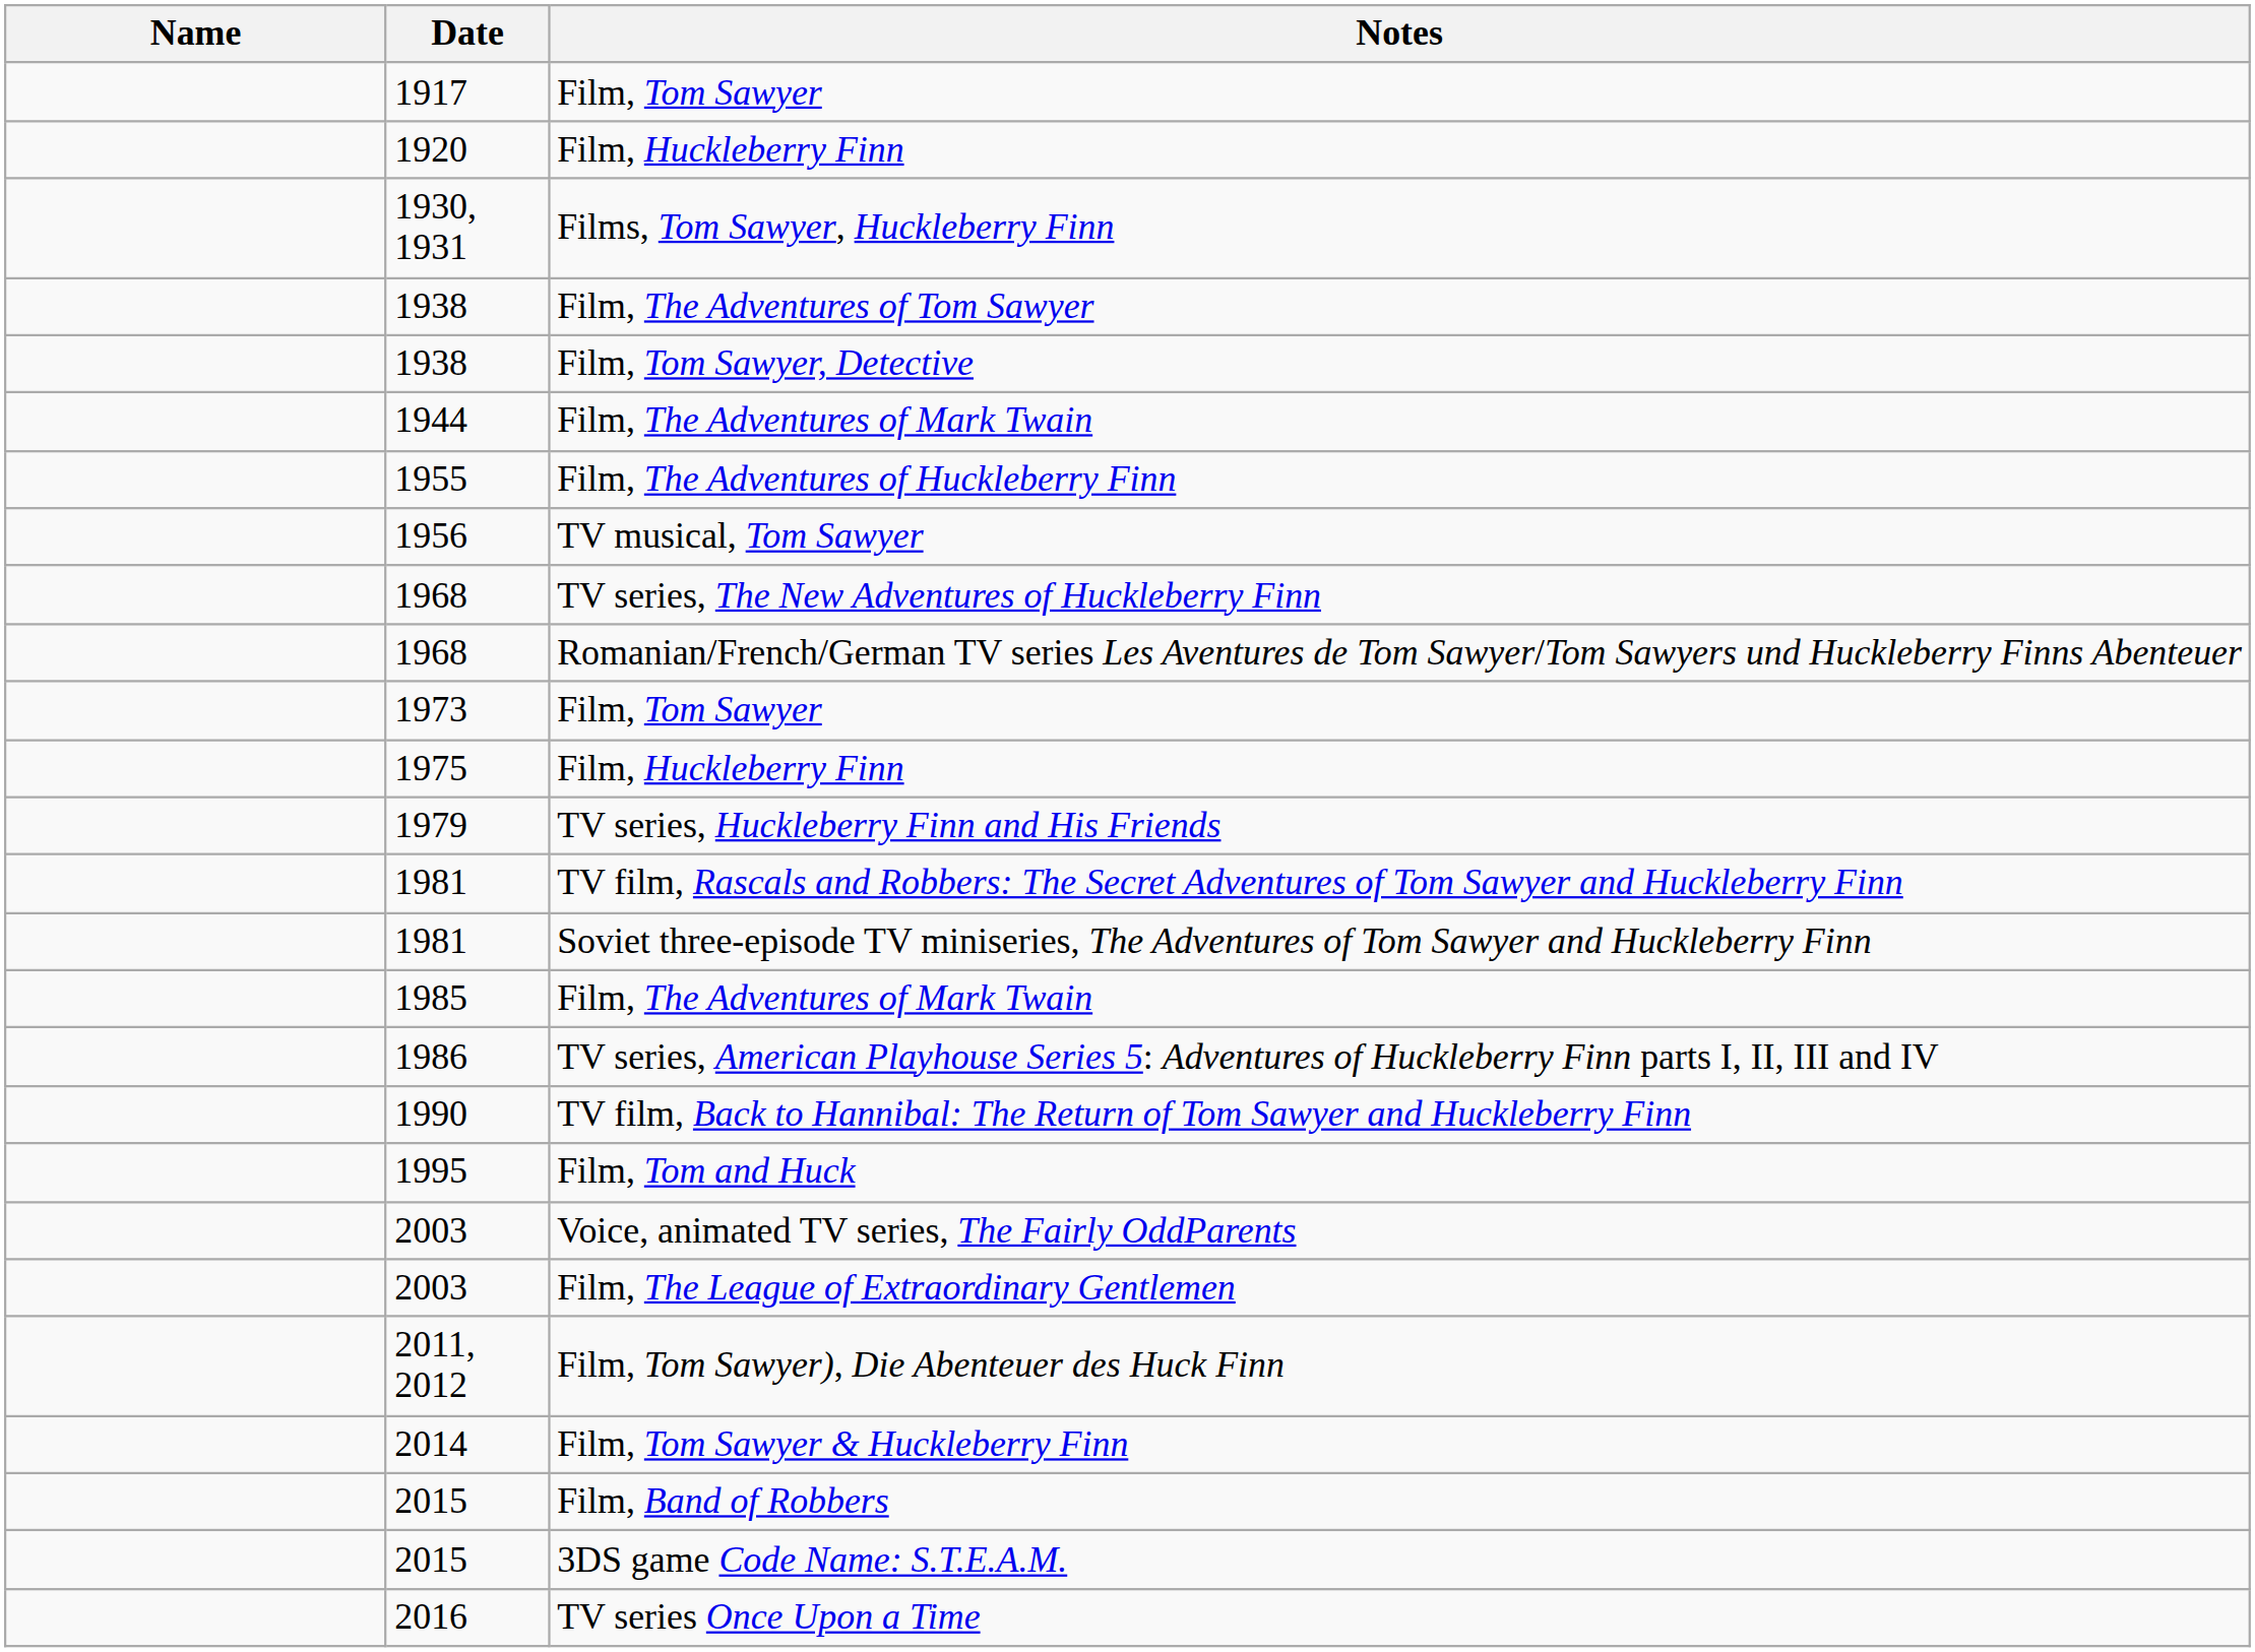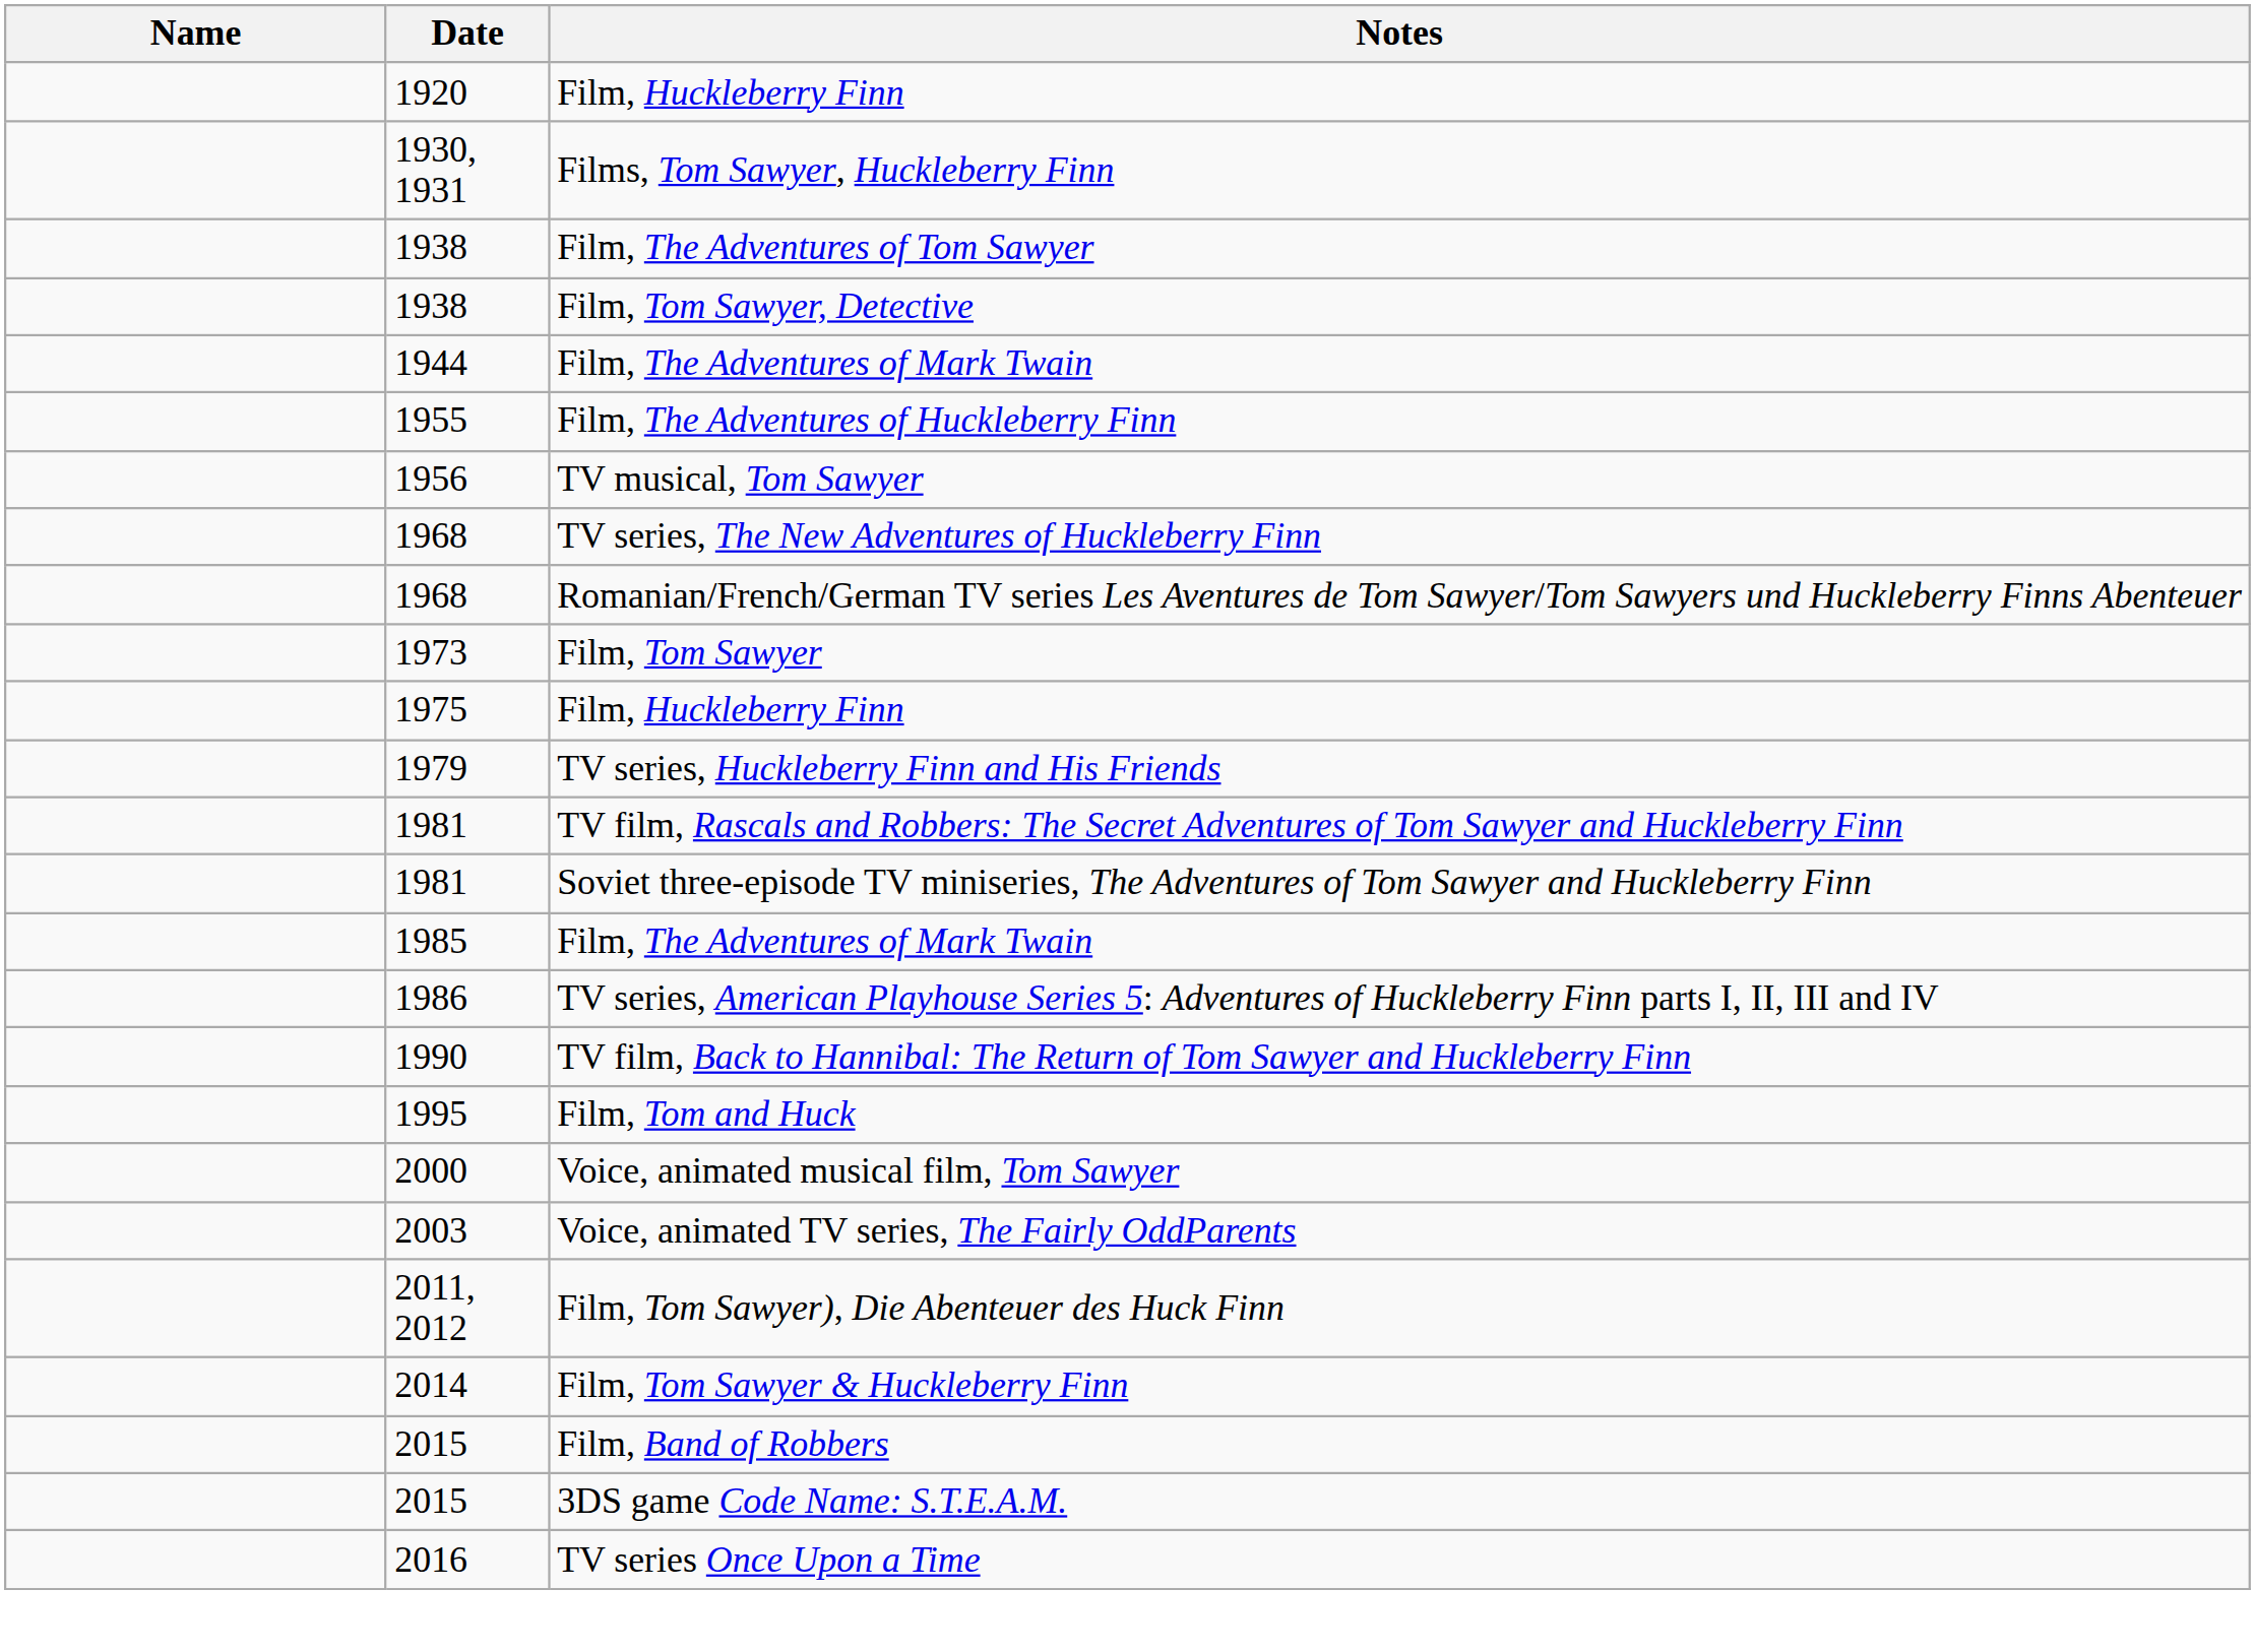- row: 1917 | Film, Tom Sawyer
+ row: 2000 | Voice, animated musical film, Tom Sawyer
- row: 2003 | Film, The League of Extraordinary Gentlemen
